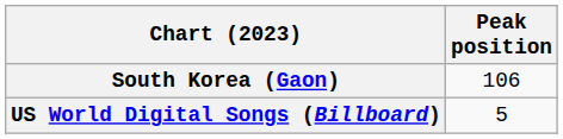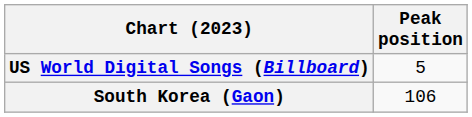rows swapped: South Korea (Gaon) <-> US World Digital Songs (Billboard)
